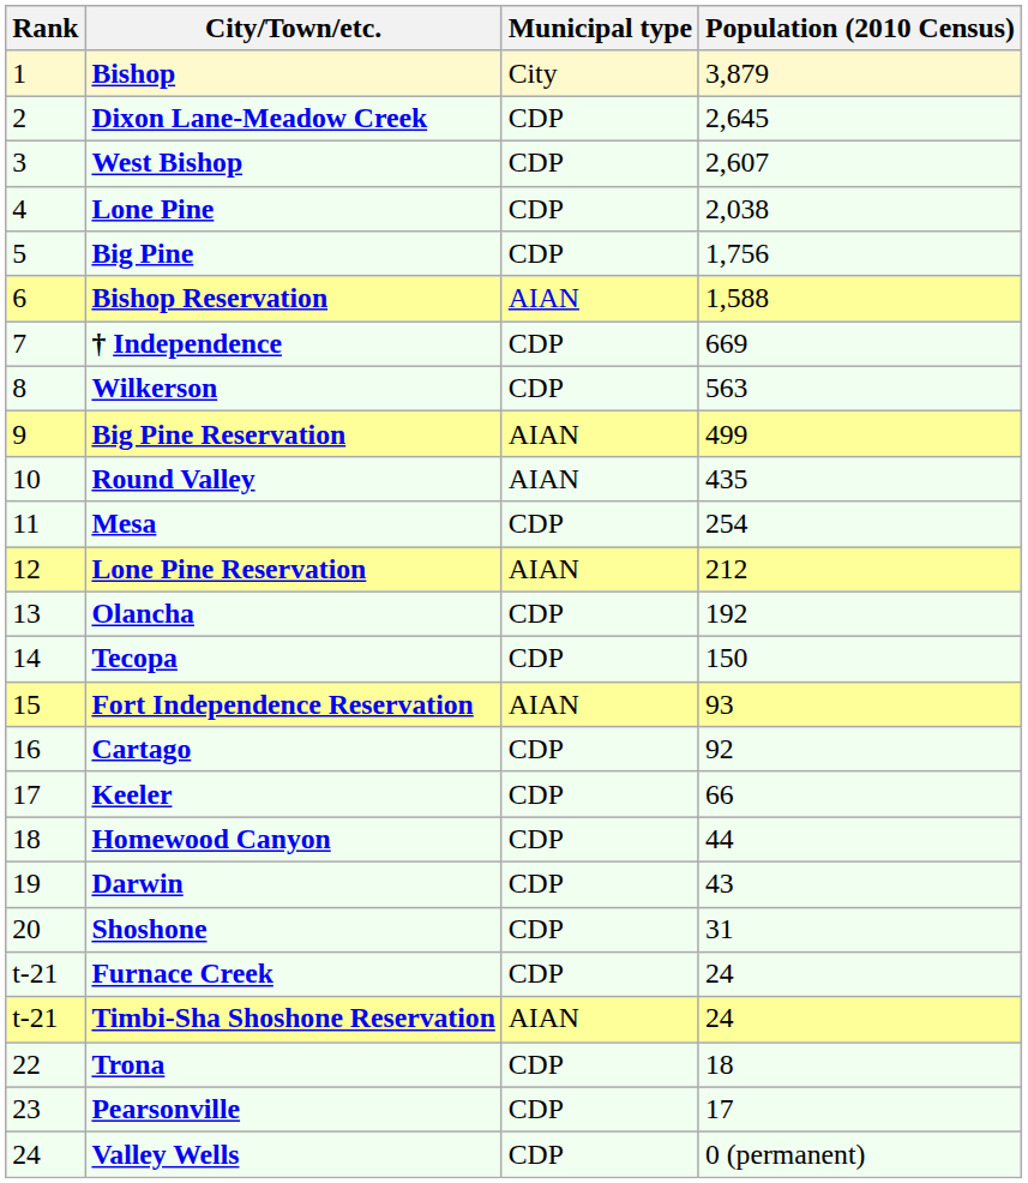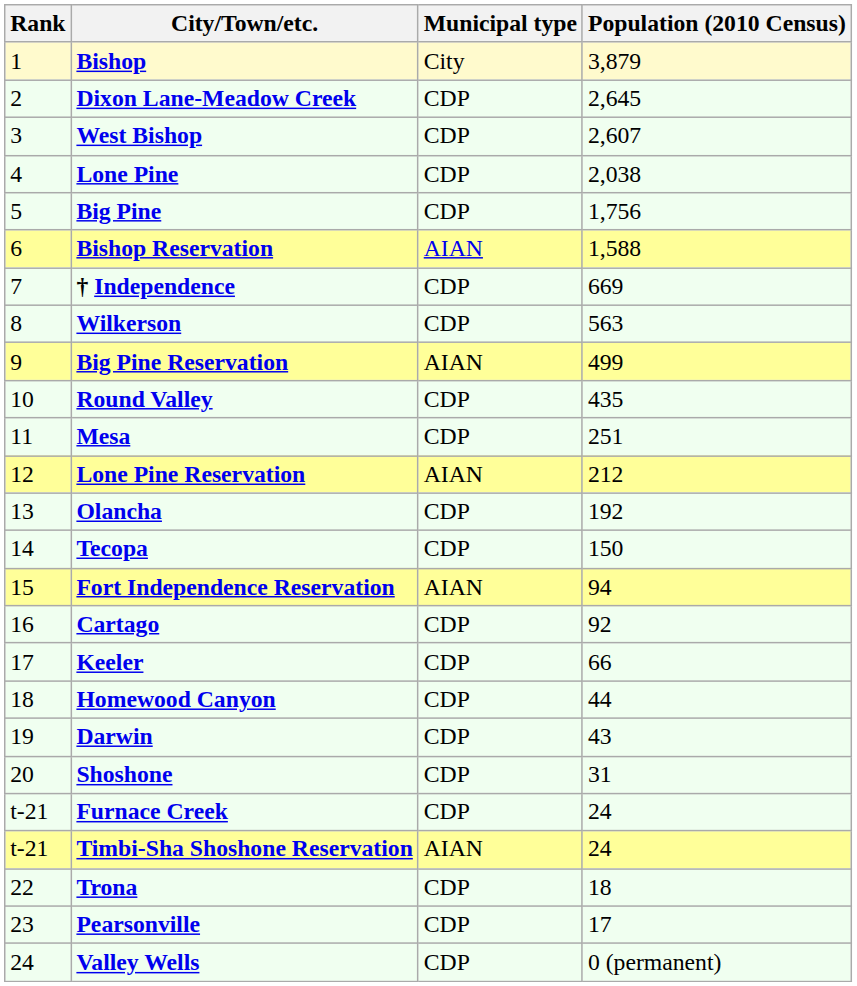Round Valley | Municipal type: AIAN -> CDP
Mesa | Population (2010 Census): 254 -> 251
Fort Independence Reservation | Population (2010 Census): 93 -> 94
